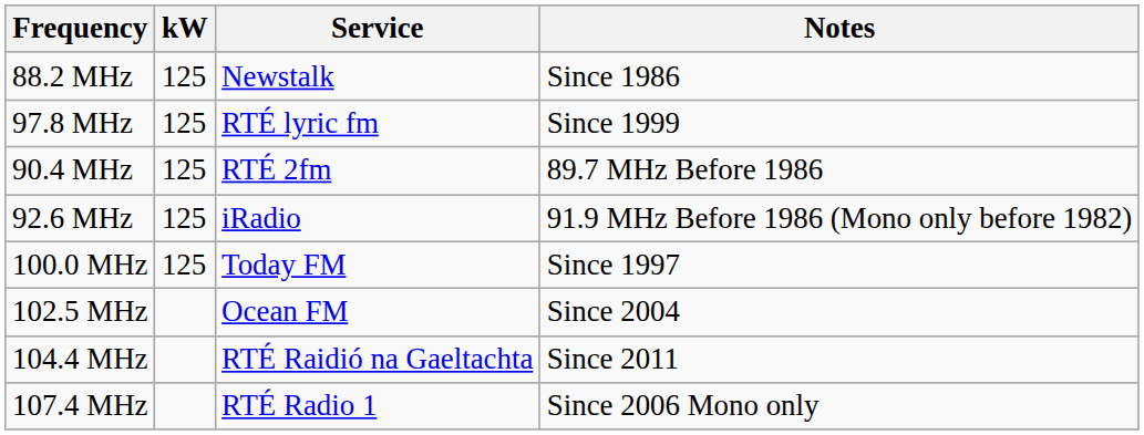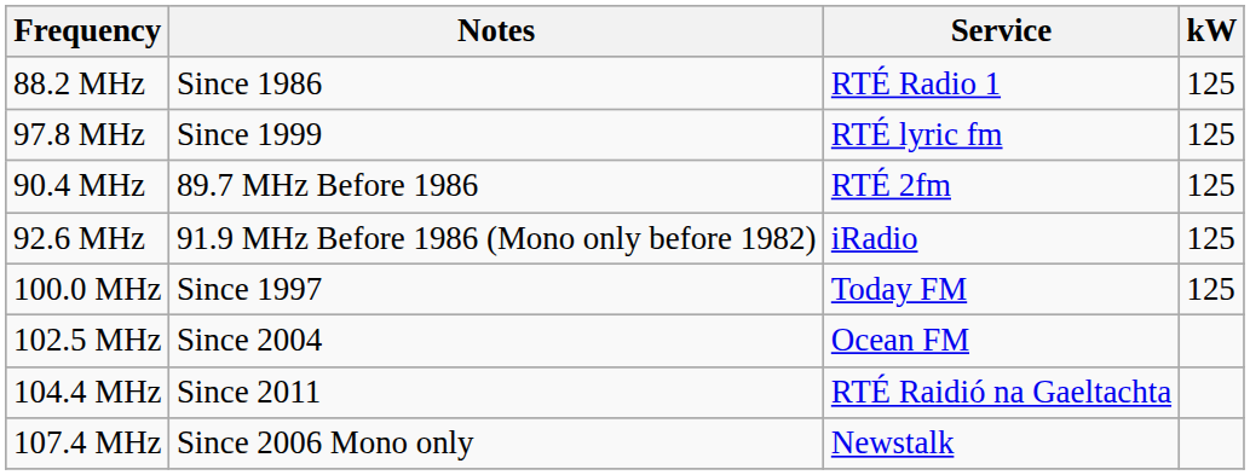columns swapped: kW <-> Notes
88.2 MHz | Service: Newstalk -> RTÉ Radio 1
107.4 MHz | Service: RTÉ Radio 1 -> Newstalk
